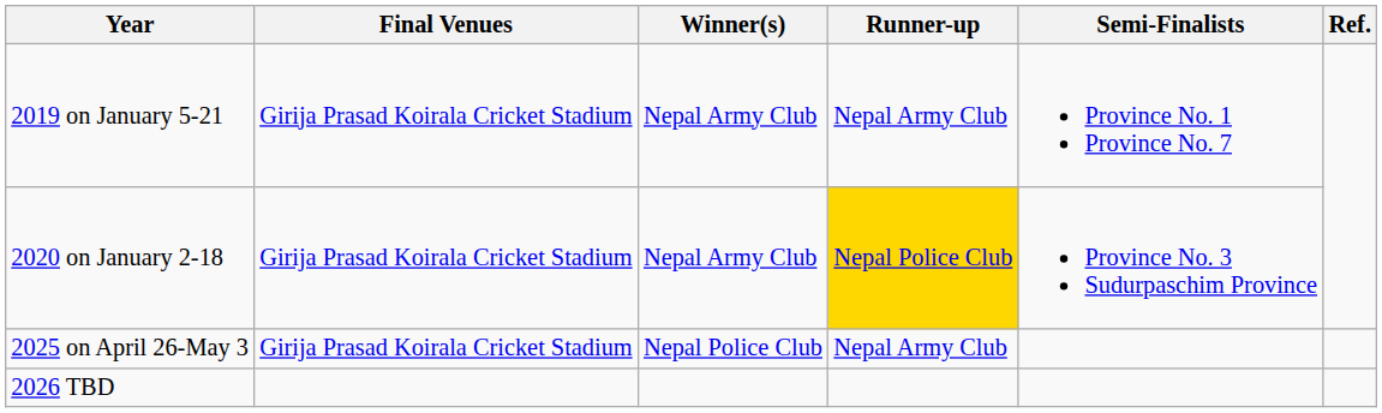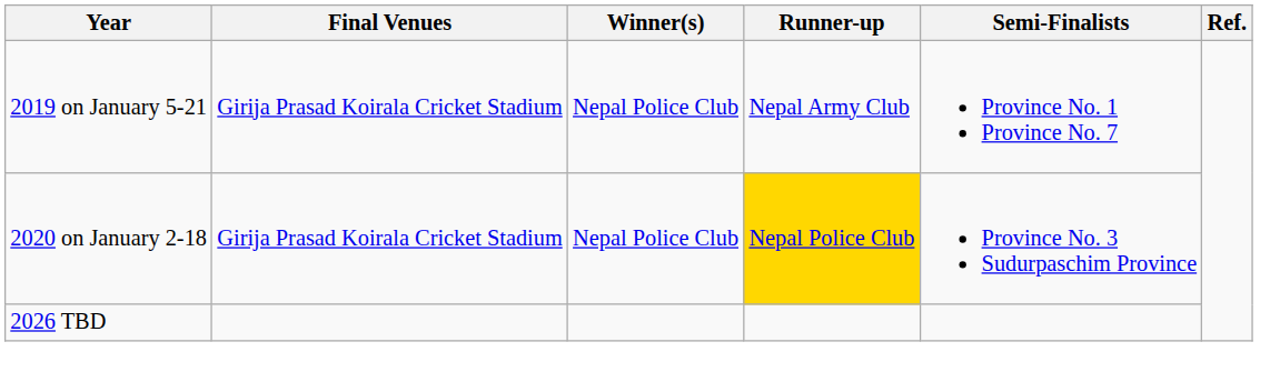2019 on January 5-21 | Winner(s): Nepal Army Club -> Nepal Police Club
2020 on January 2-18 | Winner(s): Nepal Army Club -> Nepal Police Club
- row: 2025 on April 26-May 3 | Girija Prasad Koirala Cricket Stadium | Nepal Police Club | Nepal Army Club
